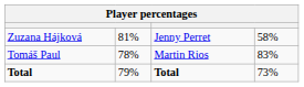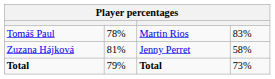rows swapped: Zuzana Hájková <-> Tomáš Paul
